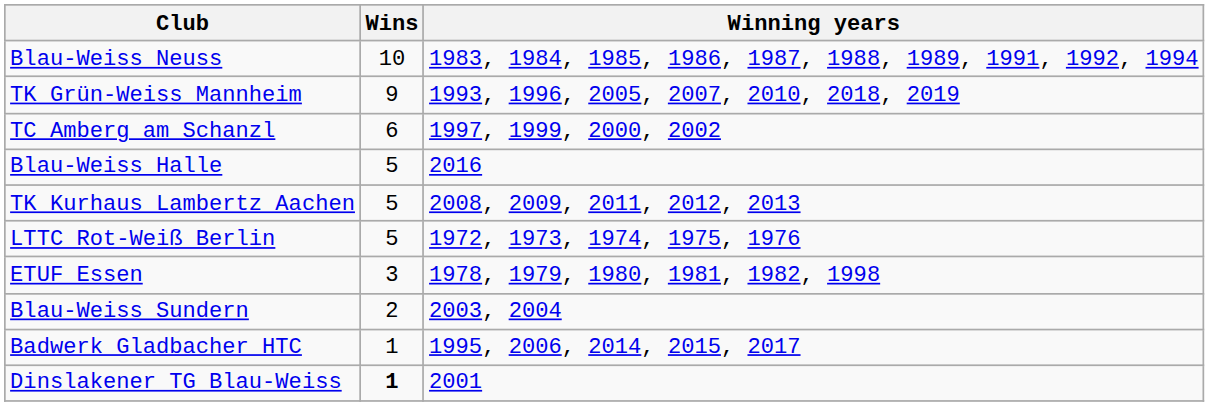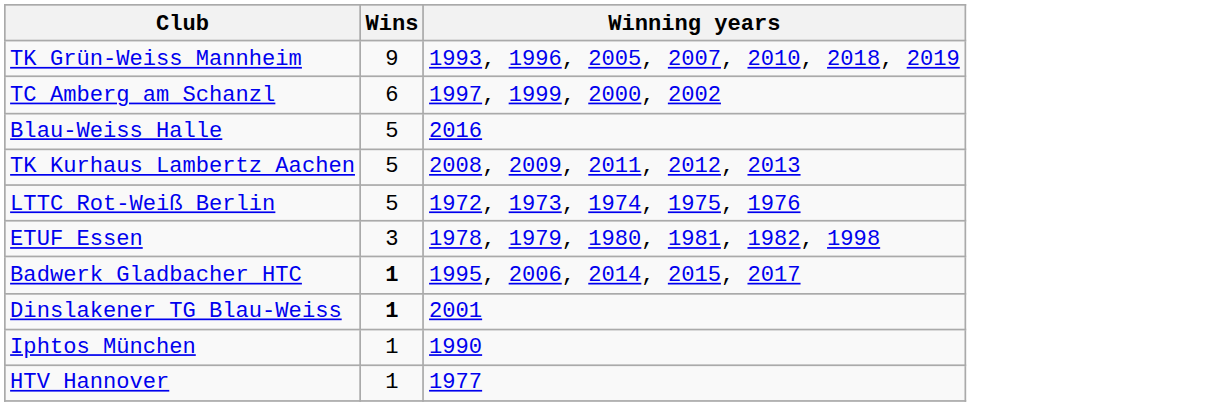- row: Blau-Weiss Neuss | 10 | 1983, 1984, 1985, 1986, 1987, 1988, 1989, 1991, 1992, 1994
- row: Blau-Weiss Sundern | 2 | 2003, 2004
Badwerk Gladbacher HTC | Wins: normal -> bold
+ row: Iphtos München | 1 | 1990
+ row: HTV Hannover | 1 | 1977
